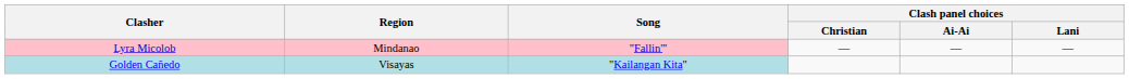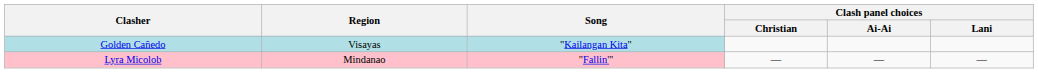rows swapped: Lyra Micolob <-> Golden Cañedo
